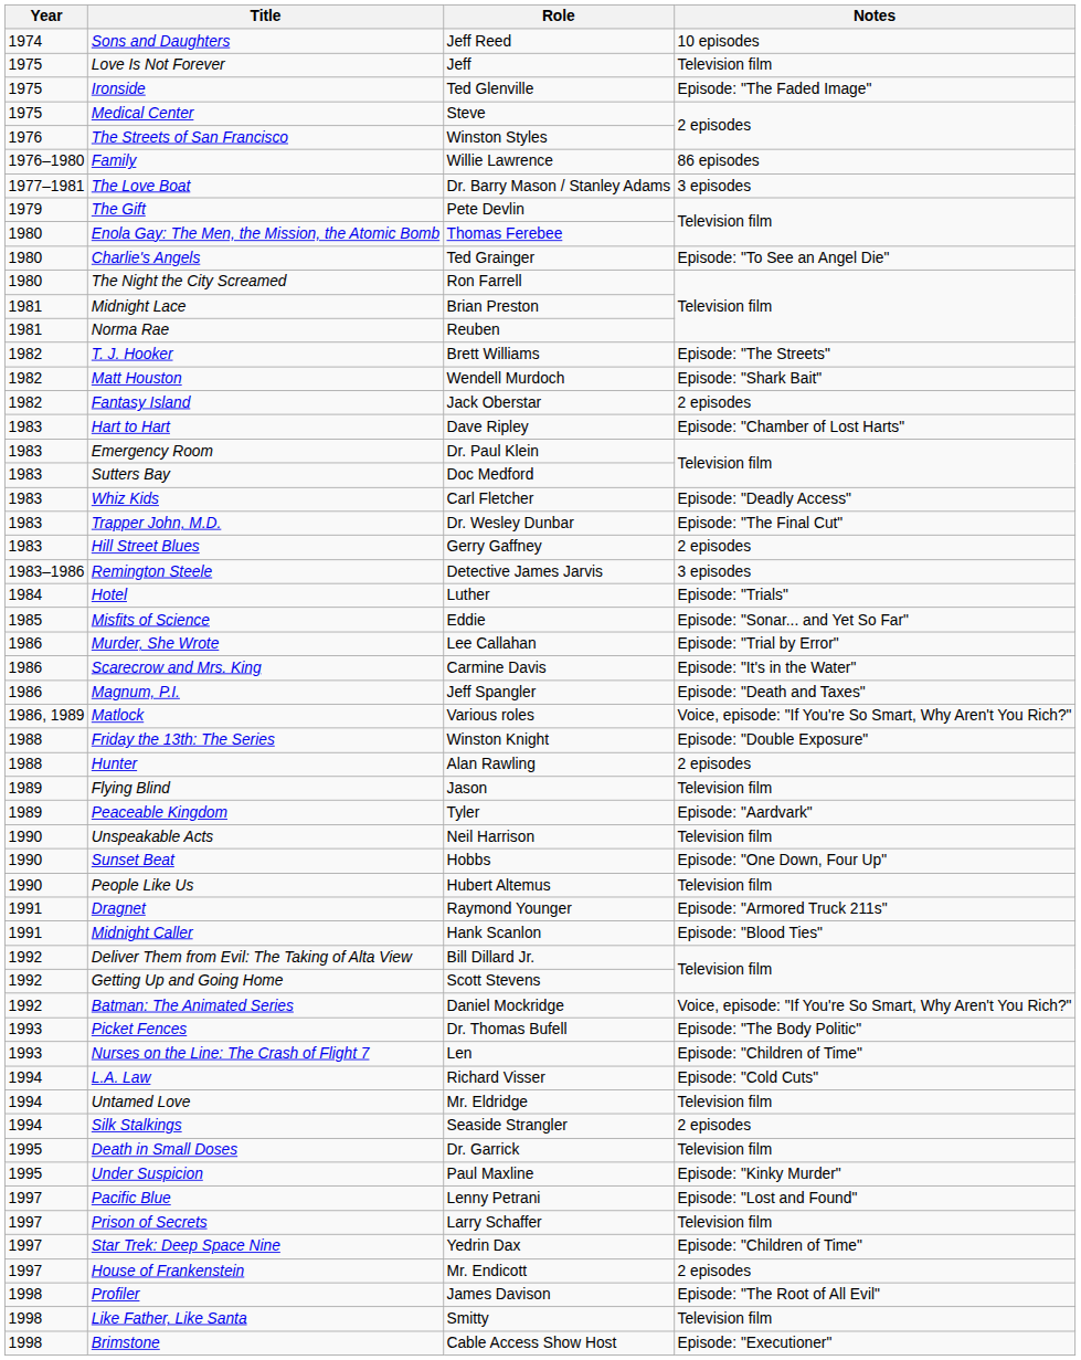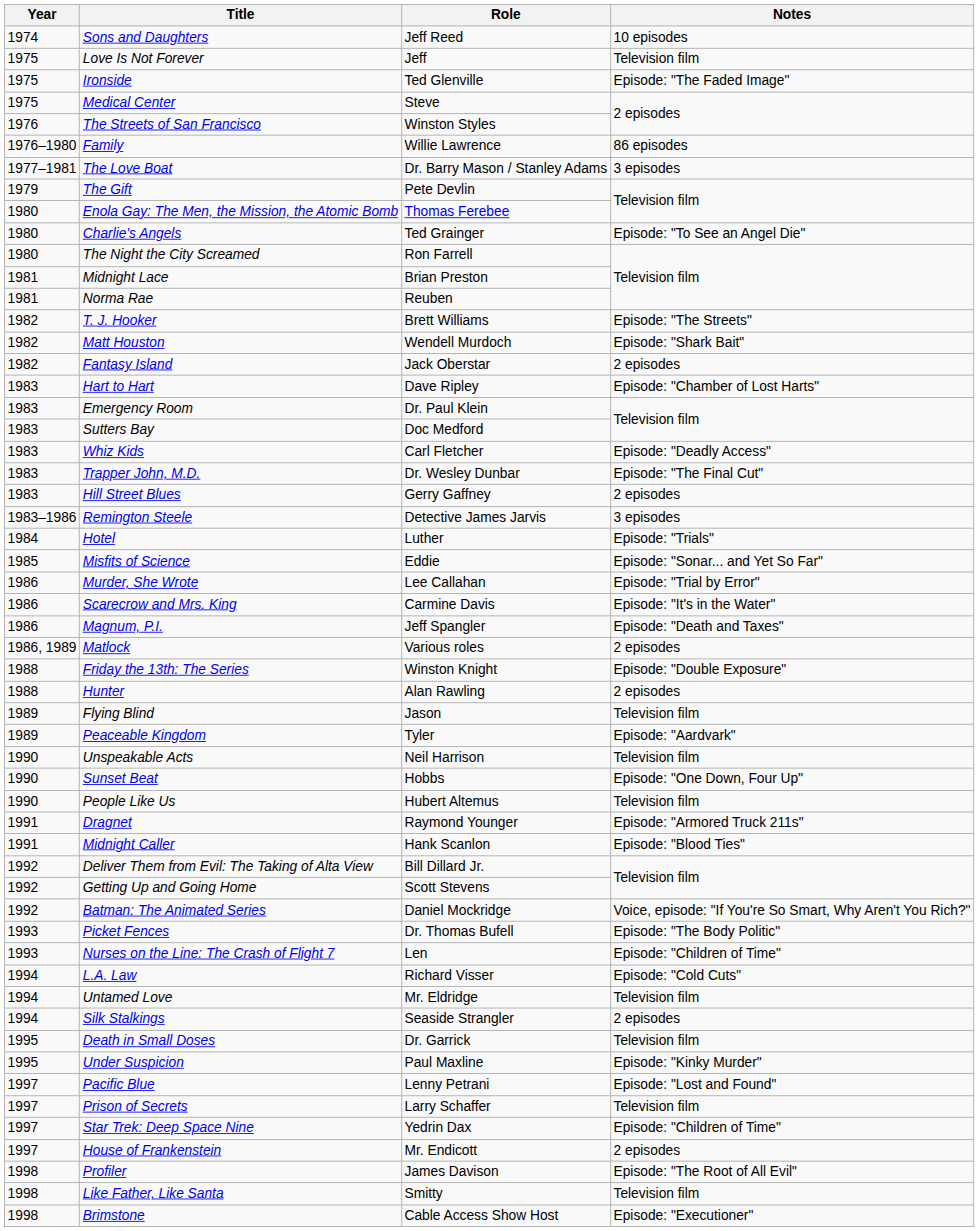Matlock | Notes: Voice, episode: "If You're So Smart, Why Aren't You Rich?" -> 2 episodes
